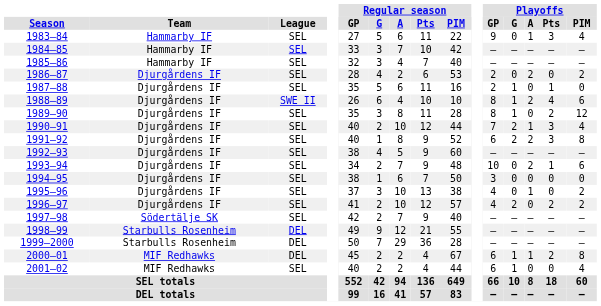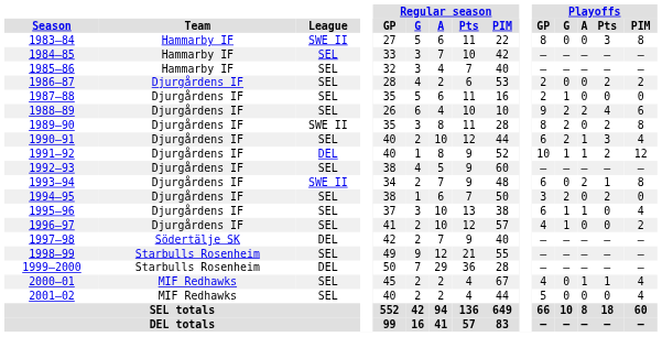1983–84 | League: SEL -> SWE II
1983–84 | Playoffs / GP: 9 -> 8
1983–84 | Playoffs / A: 1 -> 0
1983–84 | Playoffs / PIM: 4 -> 8
1986–87 | Playoffs / A: 2 -> 0
1986–87 | Playoffs / Pts: 0 -> 2
1987–88 | Playoffs / Pts: 1 -> 0
1988–89 | League: SWE II -> SEL
1988–89 | Playoffs / GP: 8 -> 9
1988–89 | Playoffs / G: 1 -> 2
1989–90 | League: SEL -> SWE II
1989–90 | Playoffs / G: 1 -> 2
1989–90 | Playoffs / PIM: 12 -> 8
1990–91 | Playoffs / GP: 7 -> 6
1991–92 | League: SEL -> DEL
1991–92 | Playoffs / GP: 6 -> 10
1991–92 | Playoffs / G: 2 -> 1
1991–92 | Playoffs / A: 2 -> 1
1991–92 | Playoffs / Pts: 3 -> 2
1991–92 | Playoffs / PIM: 8 -> 12
1993–94 | League: SEL -> SWE II
1993–94 | Playoffs / GP: 10 -> 6
1993–94 | Playoffs / PIM: 6 -> 8
1994–95 | Playoffs / G: 0 -> 2
1994–95 | Playoffs / Pts: 0 -> 2
1995–96 | Playoffs / GP: 4 -> 6
1995–96 | Playoffs / G: 0 -> 1
1995–96 | Playoffs / PIM: 2 -> 4
1996–97 | Playoffs / G: 2 -> 1
1996–97 | Playoffs / Pts: 2 -> 0
1997–98 | League: SEL -> DEL
1998–99 | League: DEL -> SEL
2000–01 | League: DEL -> SEL
2000–01 | Playoffs / GP: 6 -> 4
2000–01 | Playoffs / G: 1 -> 0
2000–01 | Playoffs / Pts: 2 -> 1
2000–01 | Playoffs / PIM: 8 -> 4
2001–02 | Playoffs / GP: 6 -> 5
2001–02 | Playoffs / G: 1 -> 0
